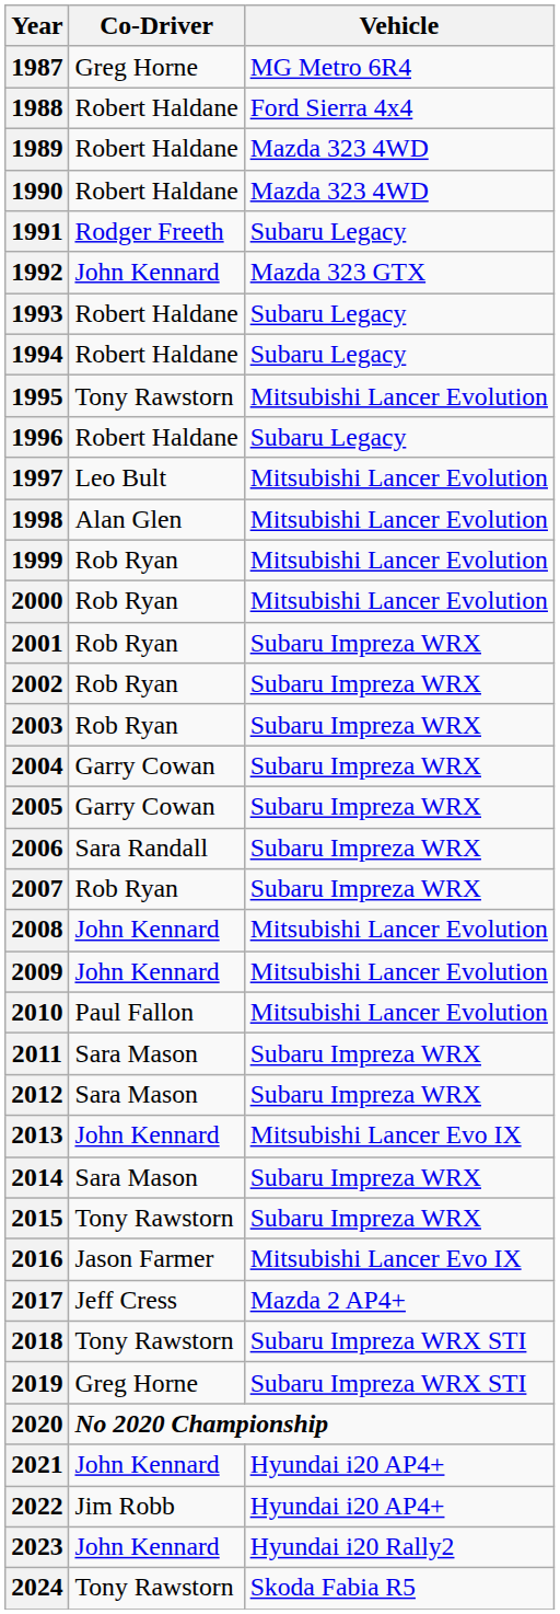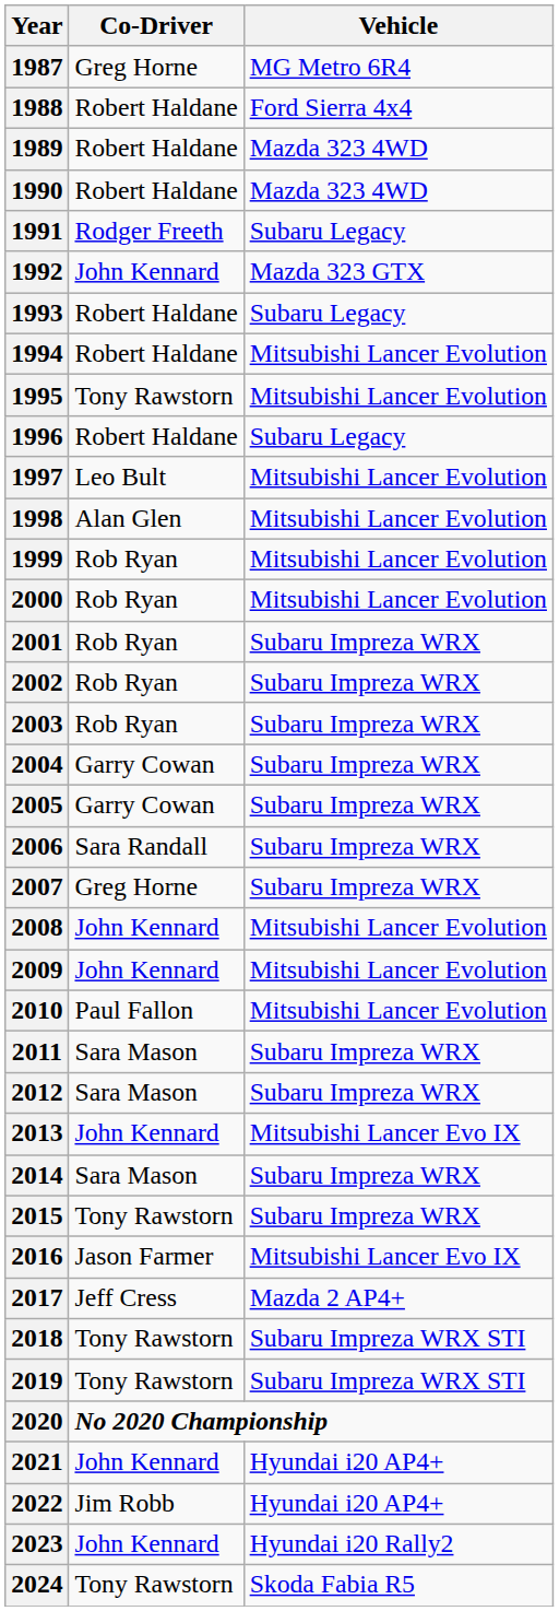1994 | Vehicle: Subaru Legacy -> Mitsubishi Lancer Evolution
2007 | Co-Driver: Rob Ryan -> Greg Horne
2019 | Co-Driver: Greg Horne -> Tony Rawstorn
